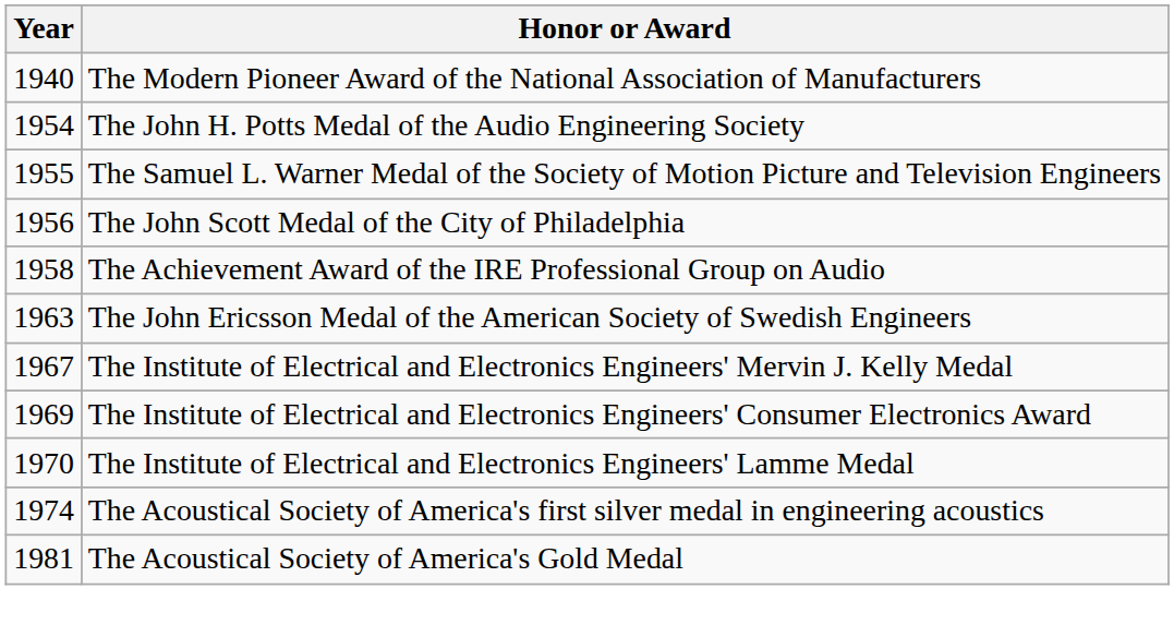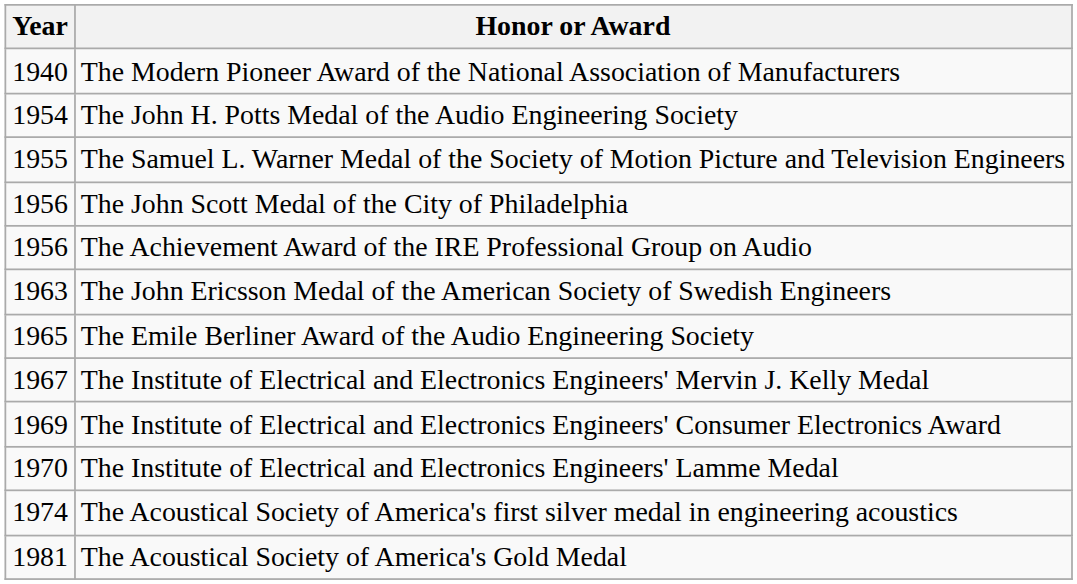The Achievement Award of the IRE Professional Group on Audio | Year: 1958 -> 1956
+ row: 1965 | The Emile Berliner Award of the Audio Engineering Society
